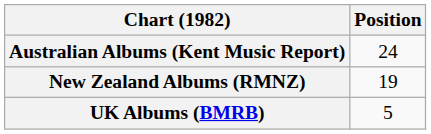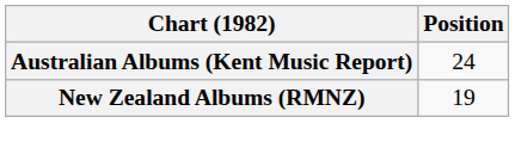- row: UK Albums (BMRB) | 5
